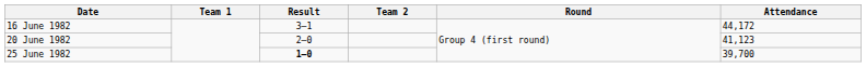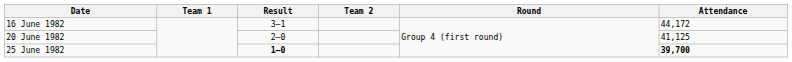20 June 1982 | Attendance: 41,123 -> 41,125
25 June 1982 | Attendance: normal -> bold
